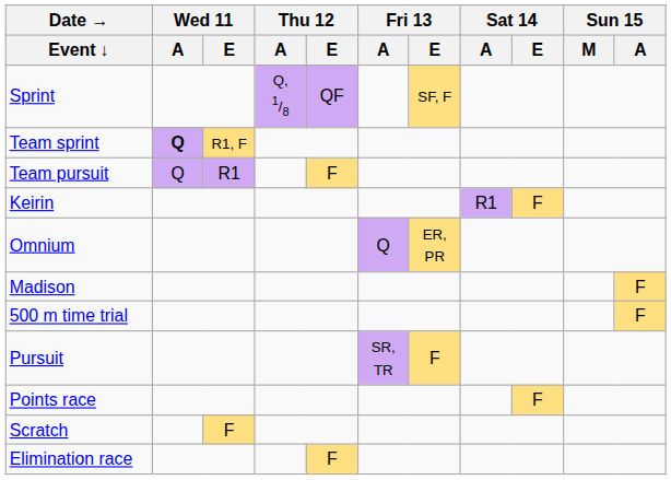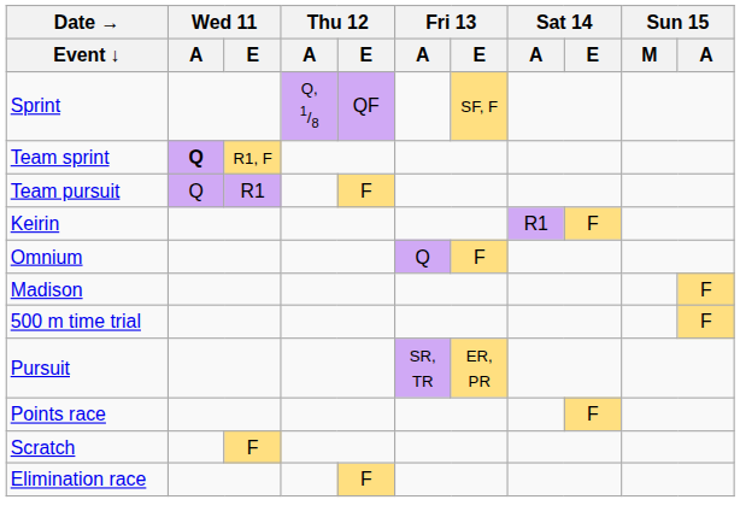Omnium | Fri 13 / E: ER, PR -> F
Pursuit | Fri 13 / E: F -> ER, PR
